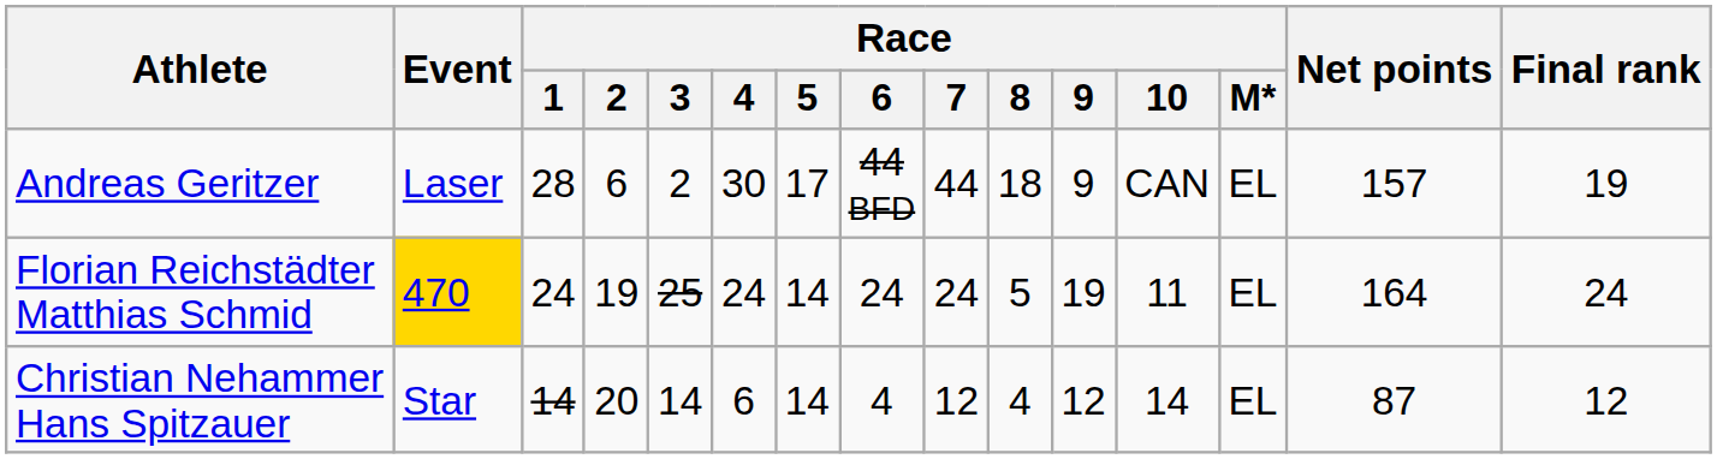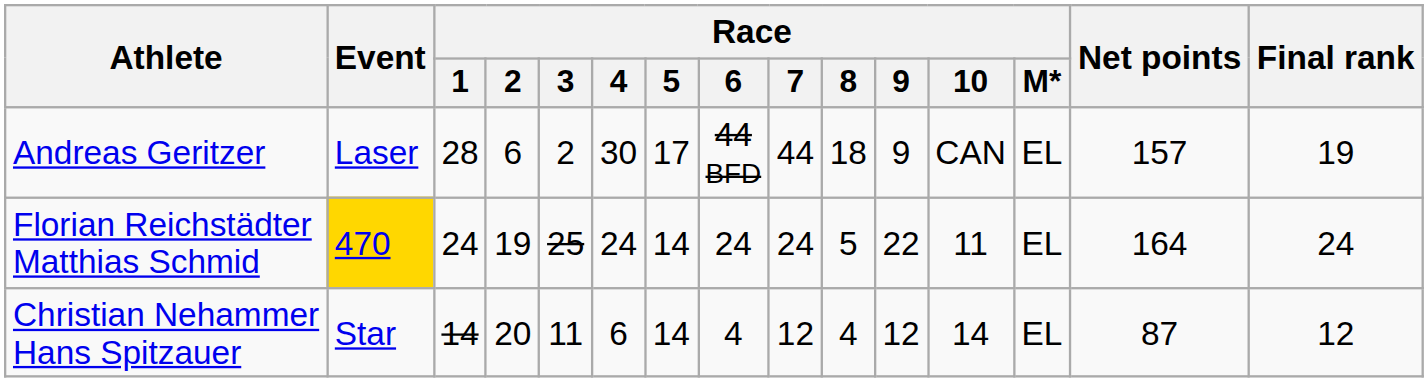Florian Reichstädter Matthias Schmid | Race / 9: 19 -> 22
Christian Nehammer Hans Spitzauer | Race / 3: 14 -> 11
